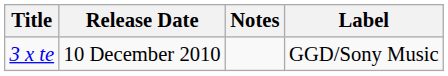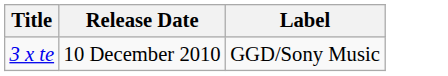- column: Notes
